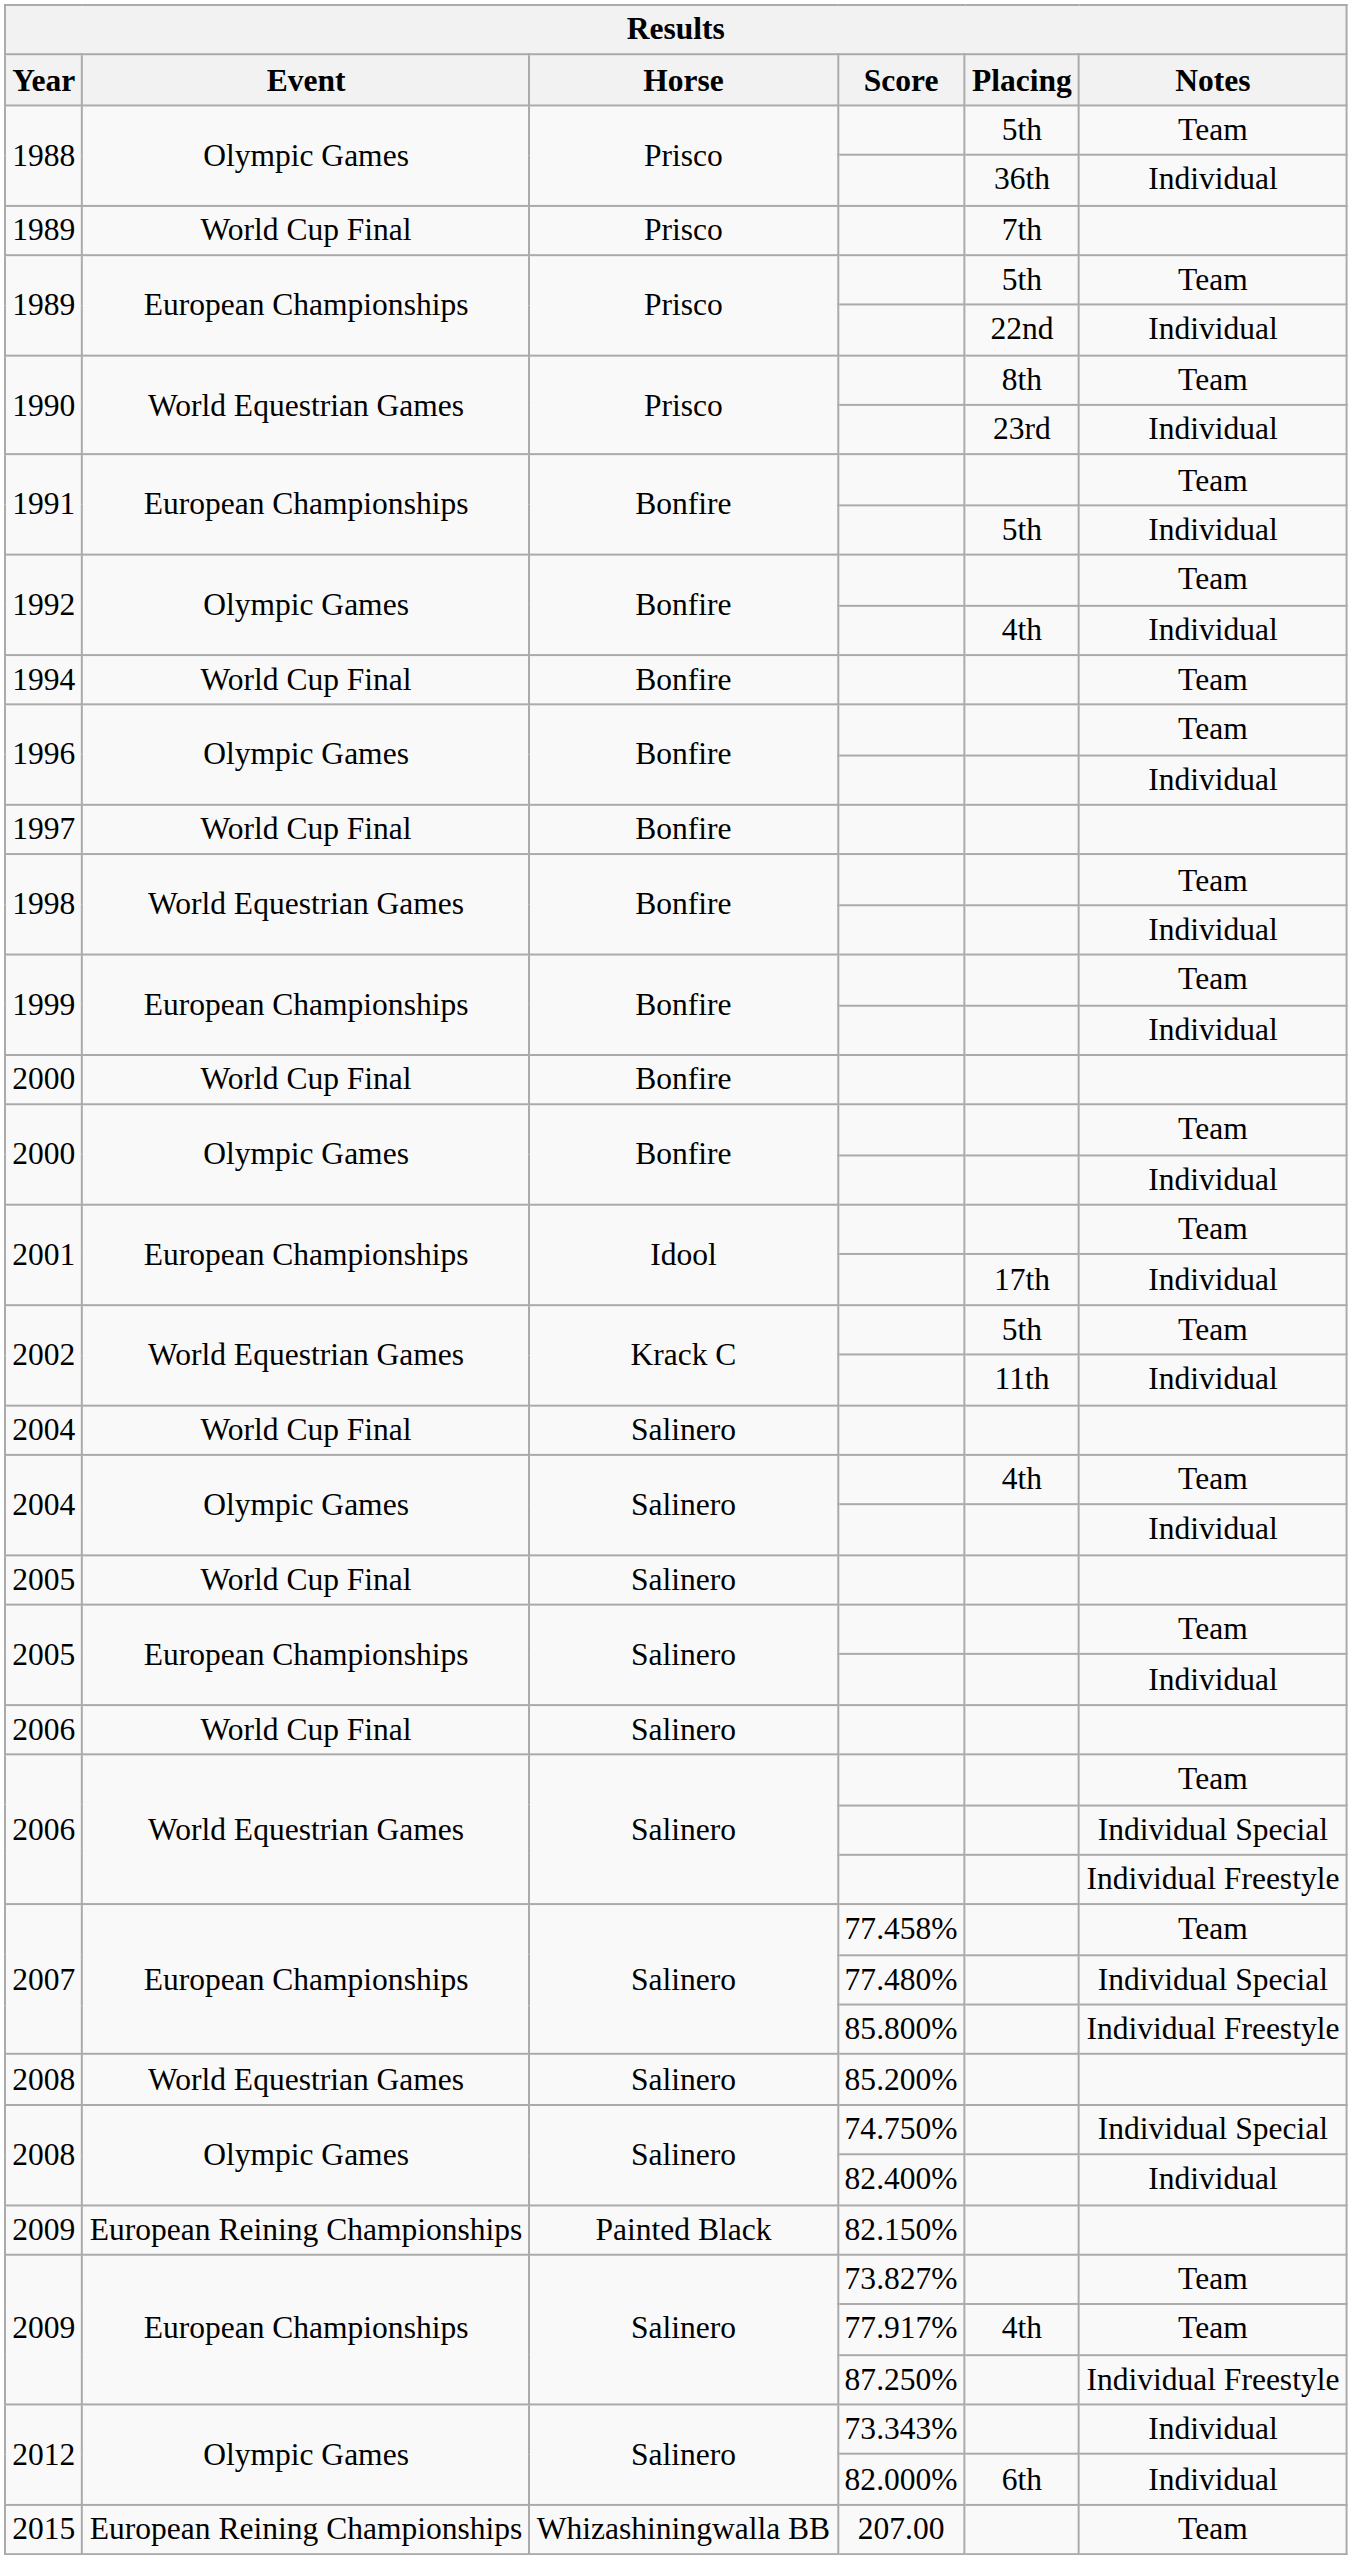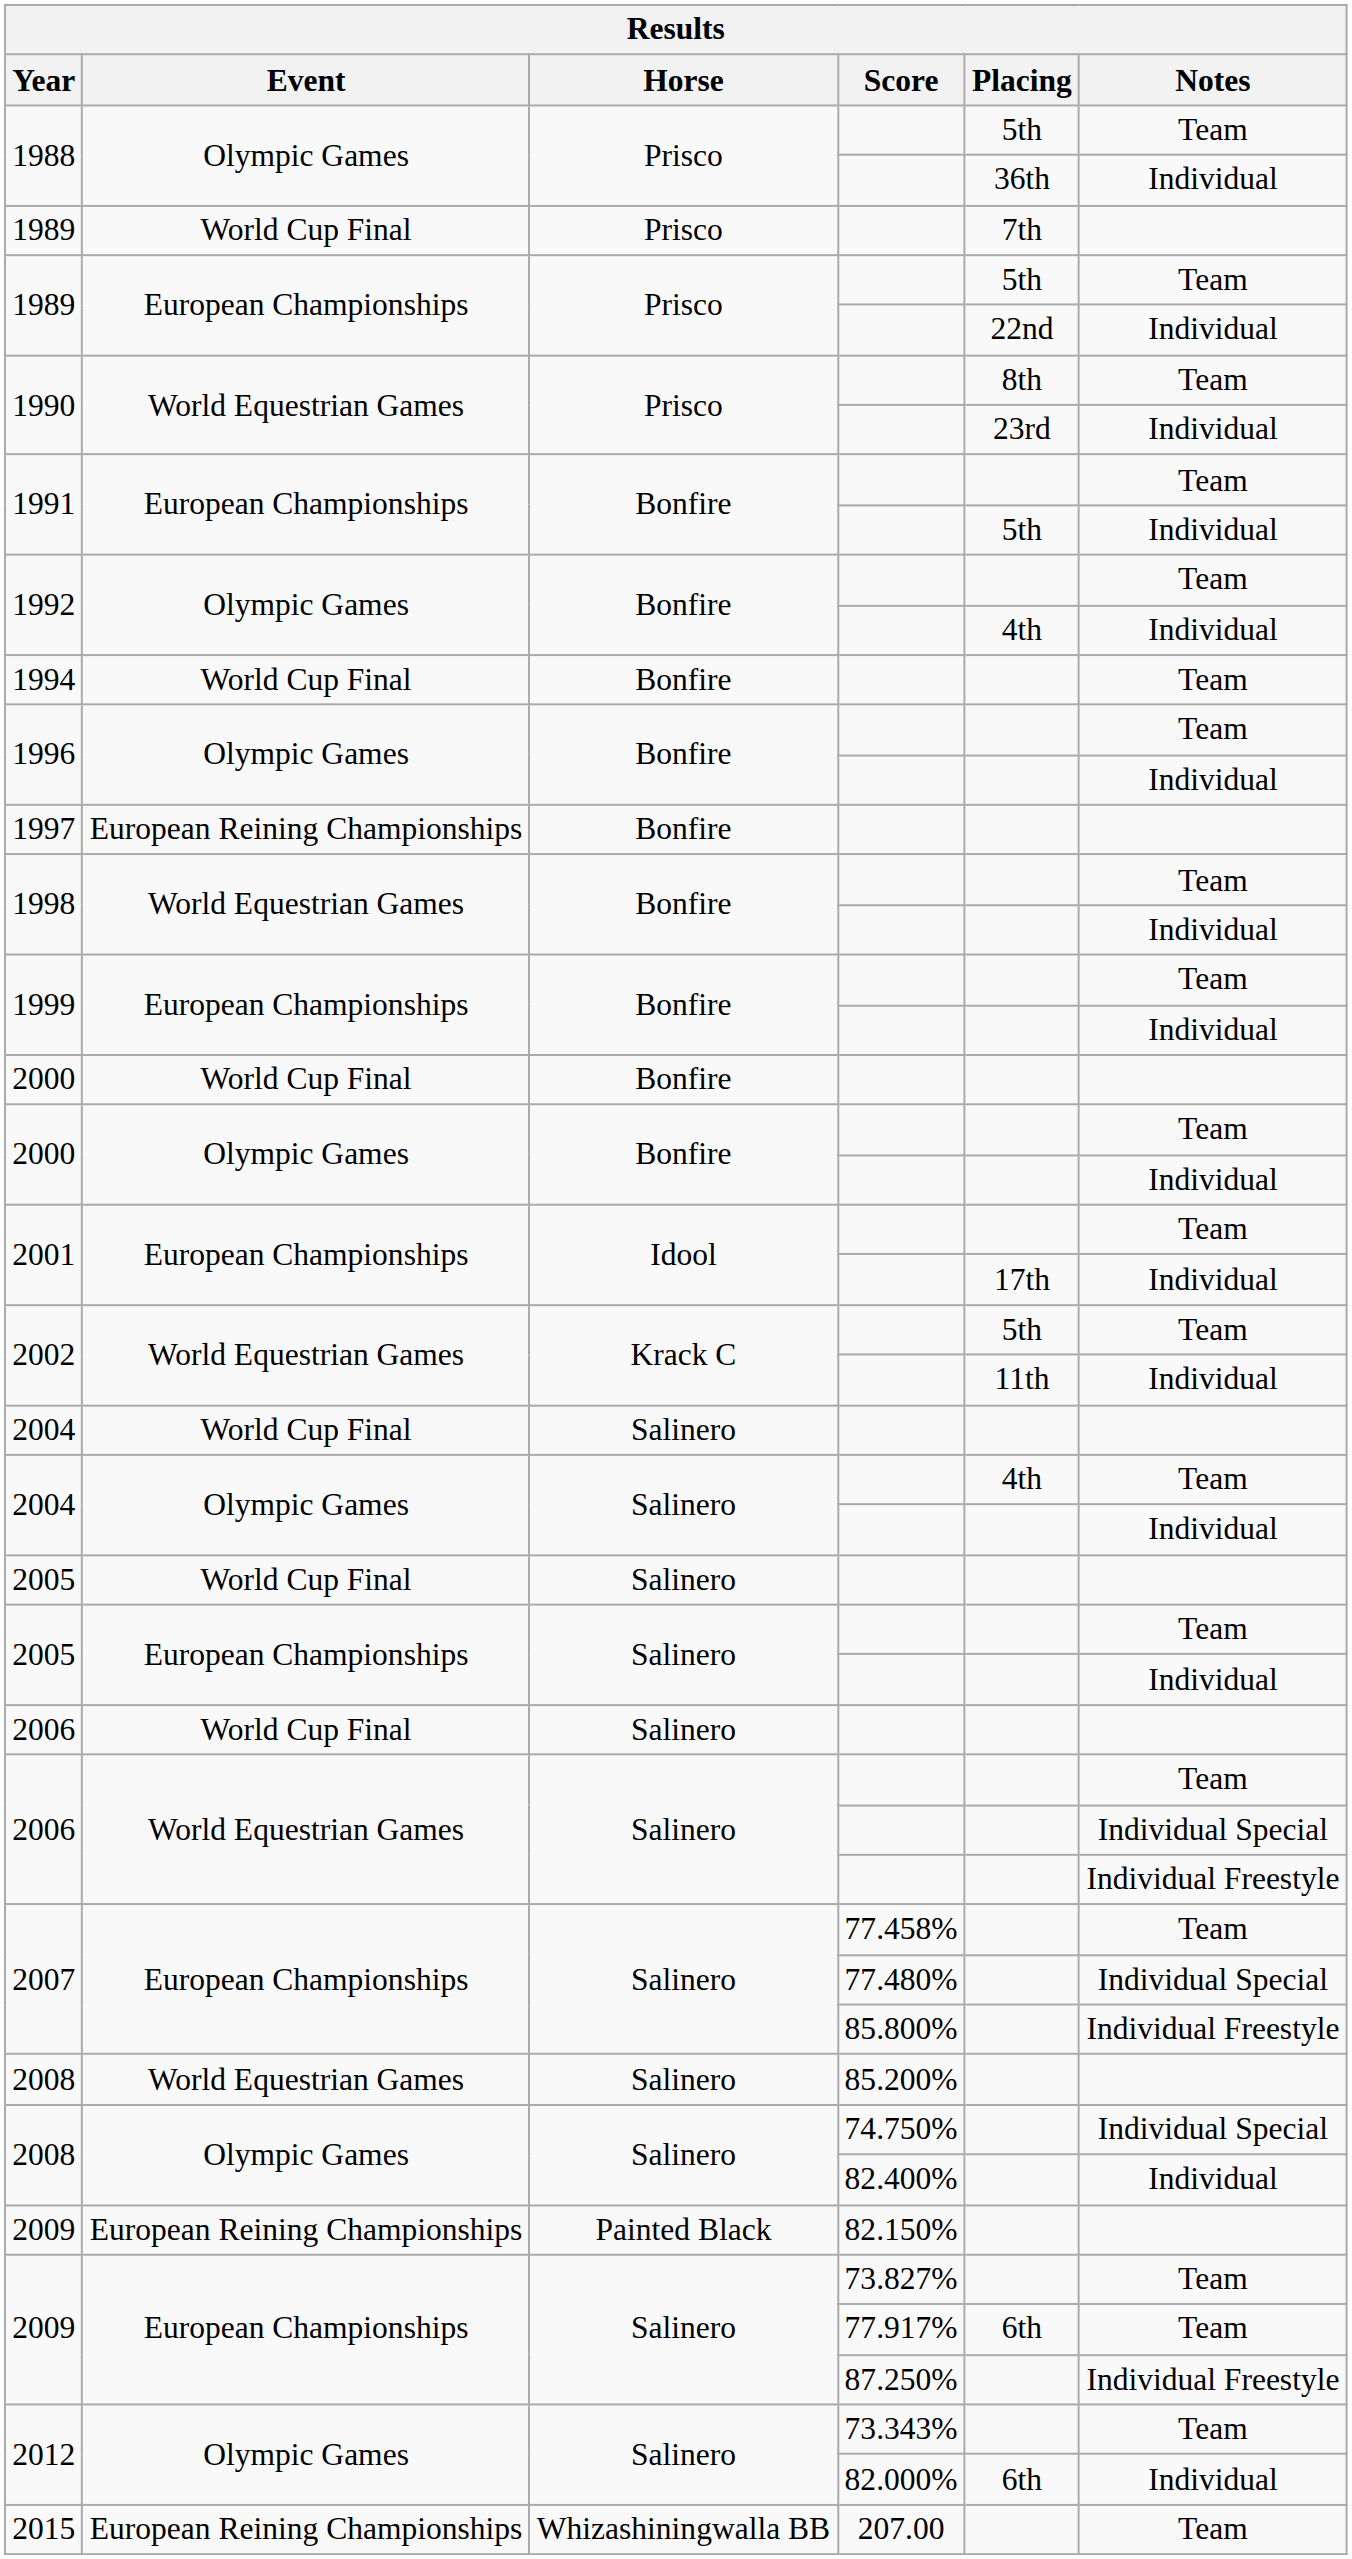1997 | Event: World Cup Final -> European Reining Championships
2009 / 77.917% | Placing: 4th -> 6th
2012 / 73.343% | Notes: Individual -> Team
